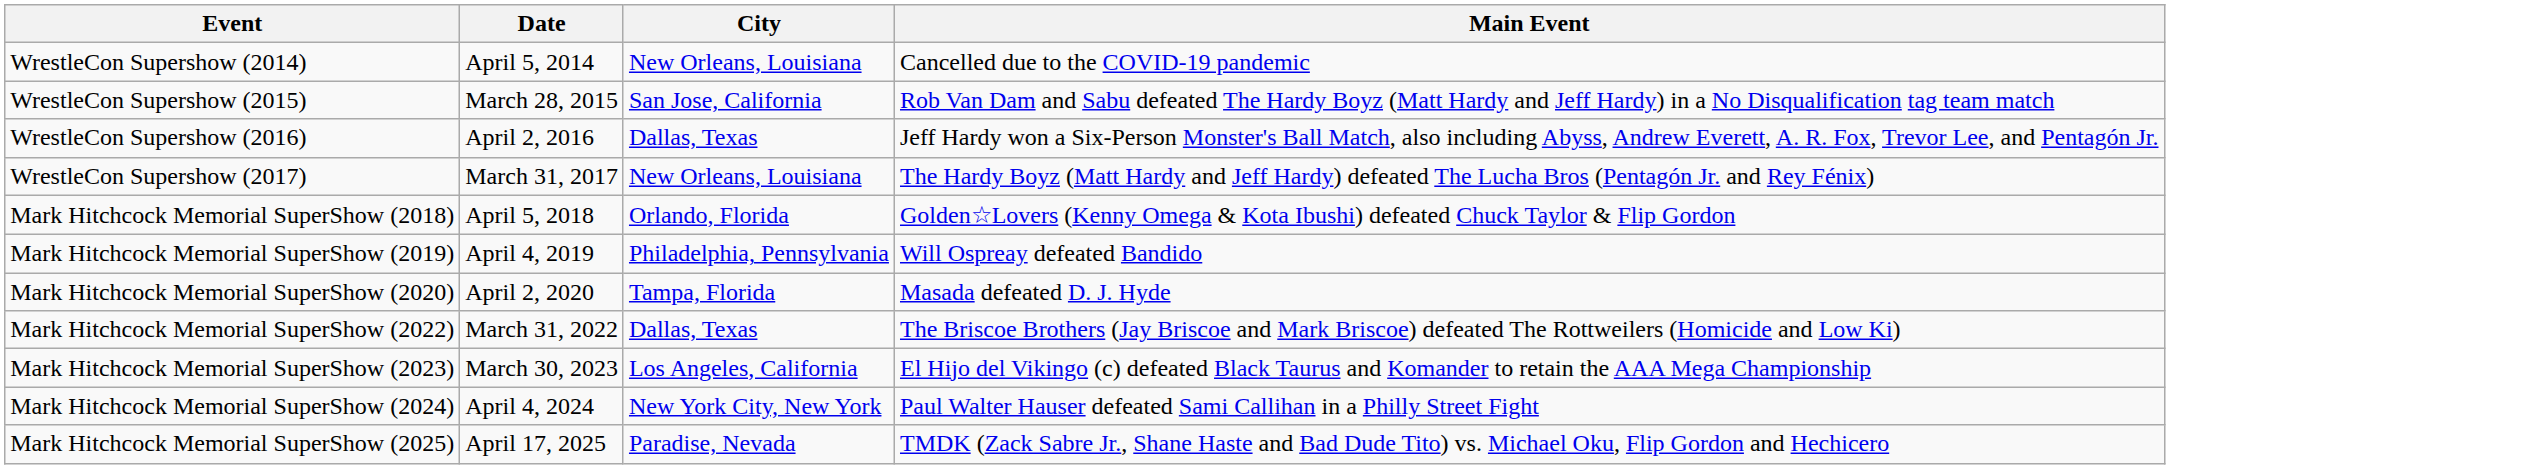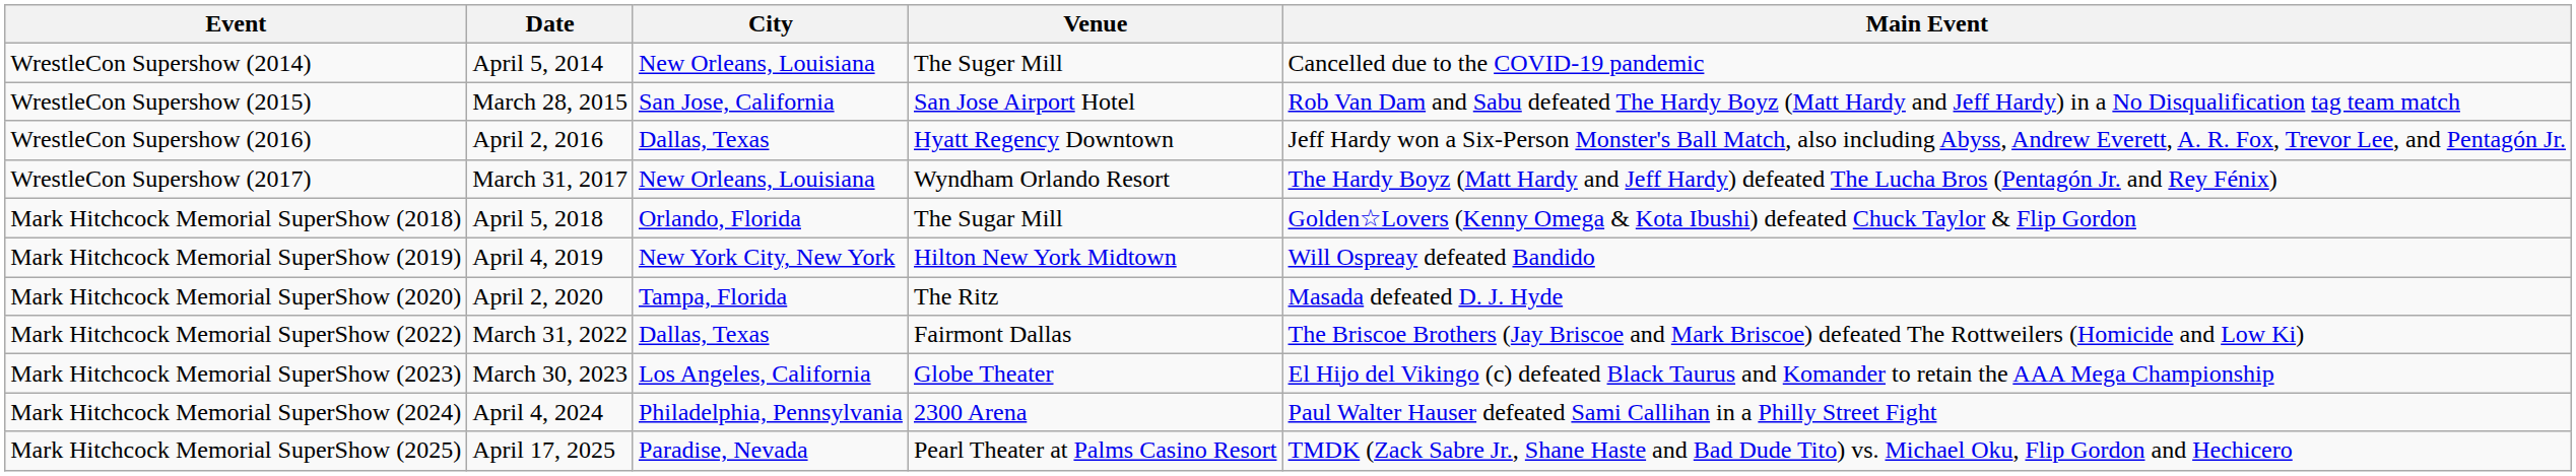+ column: Venue | The Suger Mill | San Jose Airport Hotel | Hyatt Regency Downtown | Wyndham Orlando Resort | The Sugar Mill | Hilton New York Midtown | The Ritz | Fairmont Dallas | Globe Theater | 2300 Arena | Pearl Theater at Palms Casino Resort
Mark Hitchcock Memorial SuperShow (2019) | City: Philadelphia, Pennsylvania -> New York City, New York
Mark Hitchcock Memorial SuperShow (2024) | City: New York City, New York -> Philadelphia, Pennsylvania
